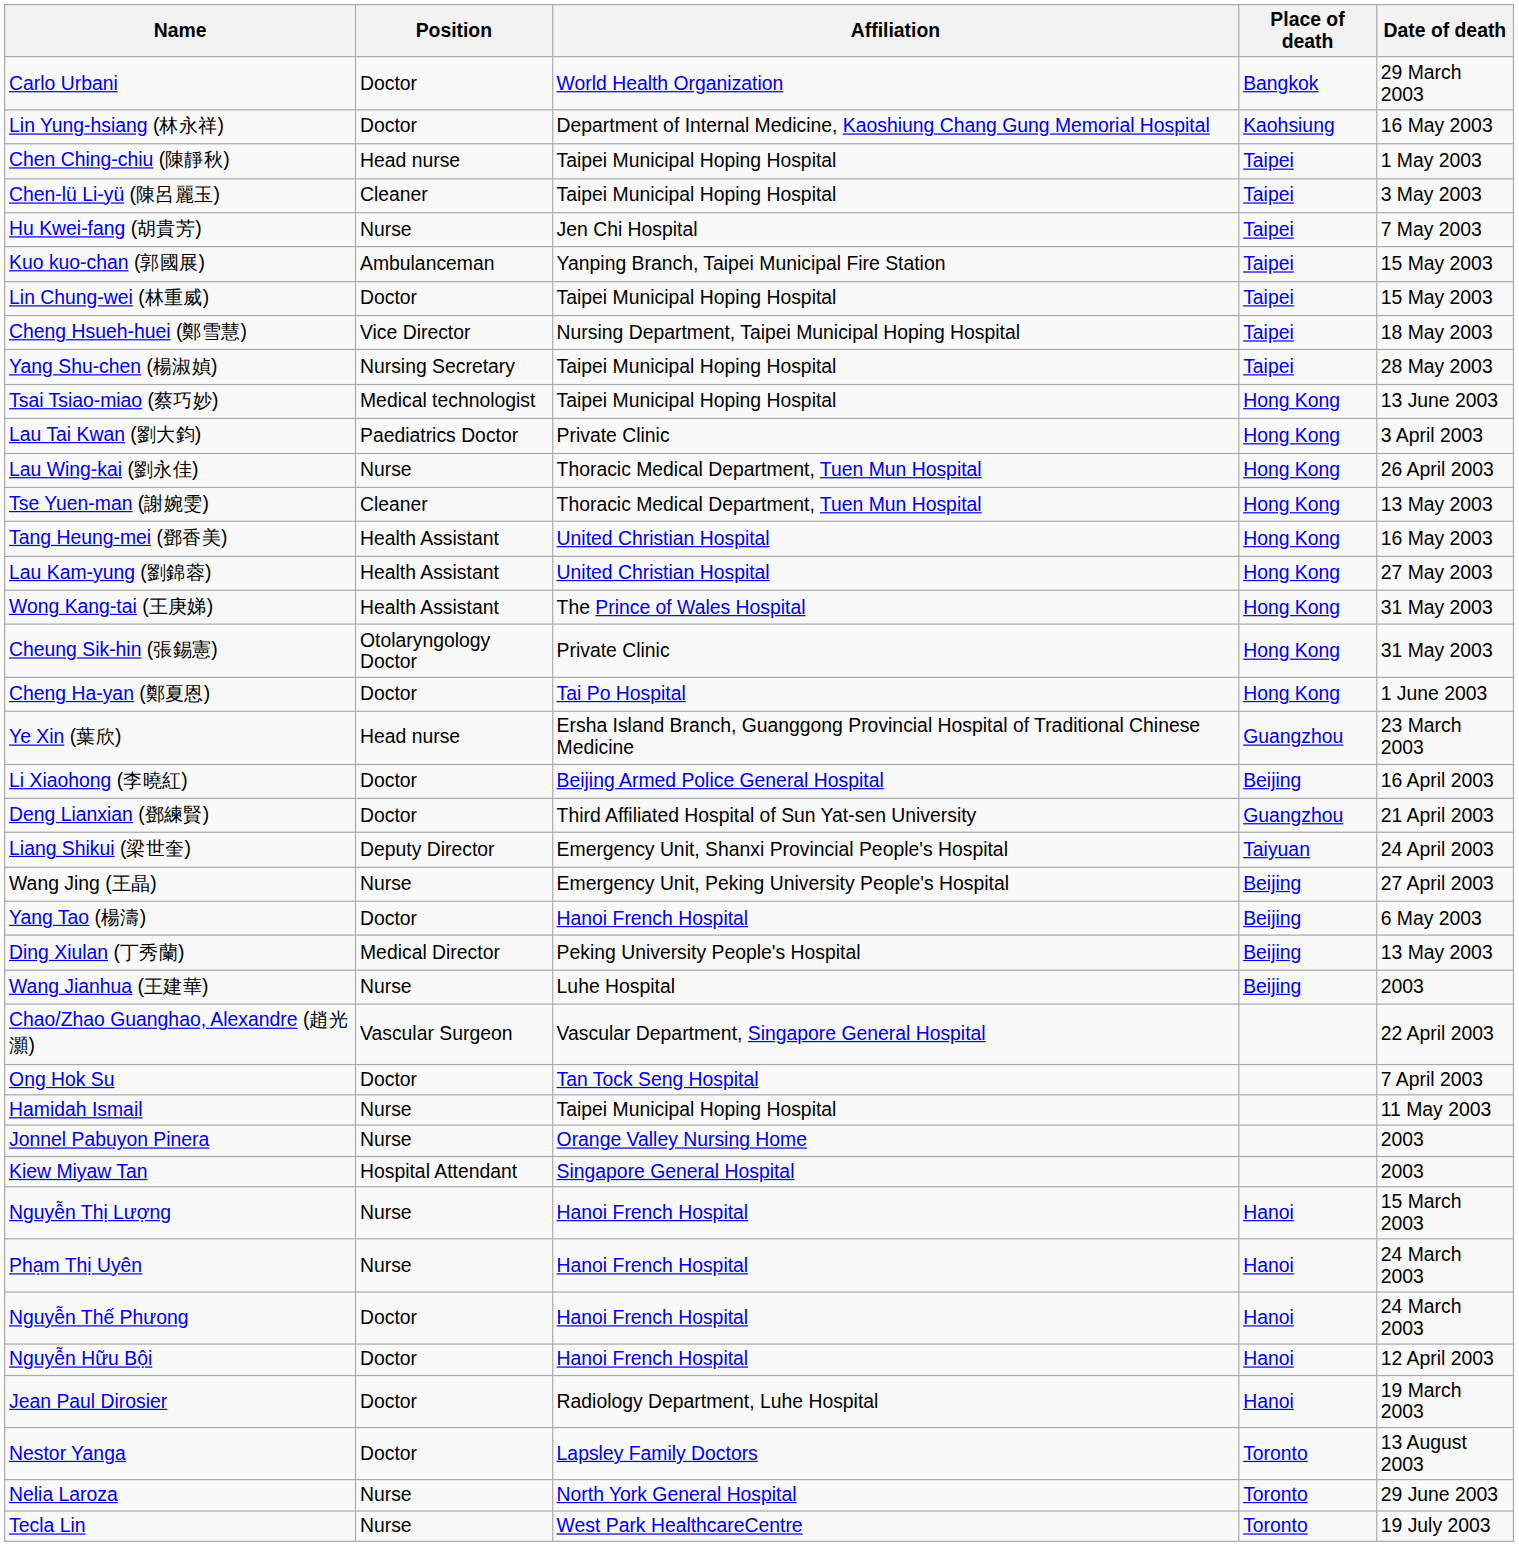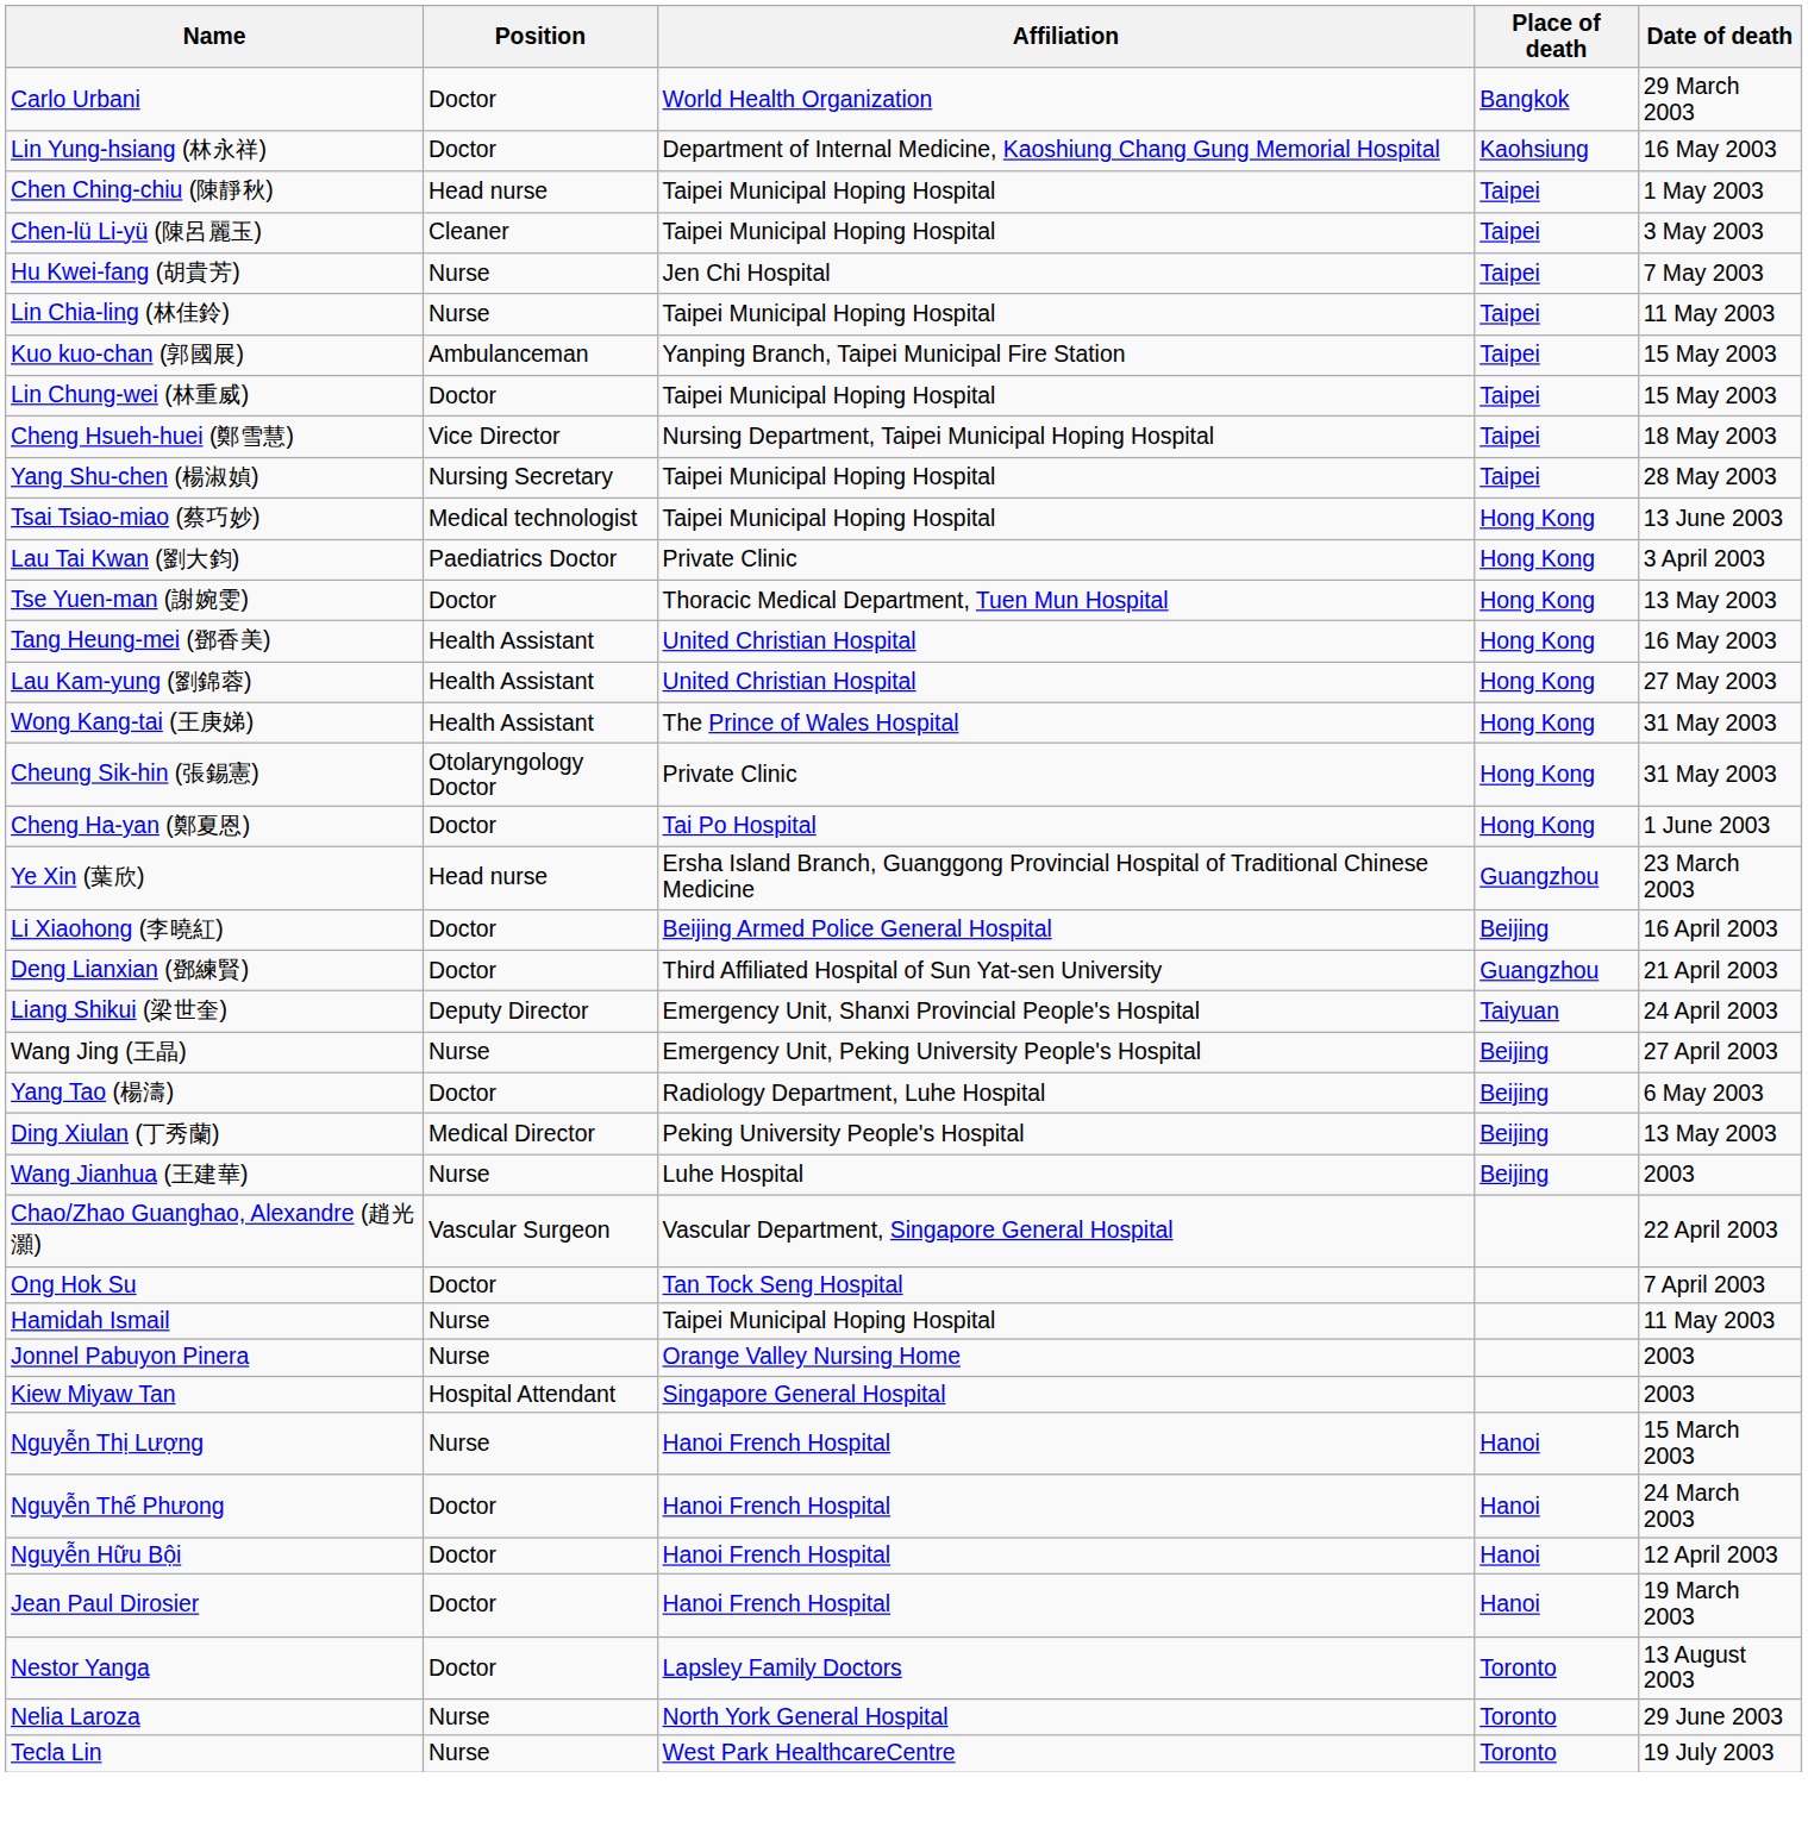+ row: Lin Chia-ling (林佳鈴) | Nurse | Taipei Municipal Hoping Hospital | Taipei | 11 May 2003
- row: Lau Wing-kai (劉永佳) | Nurse | Thoracic Medical Department, Tuen Mun Hospital | Hong Kong | 26 April 2003
Tse Yuen-man (謝婉雯) | Position: Cleaner -> Doctor
Yang Tao (楊濤) | Affiliation: Hanoi French Hospital -> Radiology Department, Luhe Hospital
- row: Phạm Thị Uyên | Nurse | Hanoi French Hospital | Hanoi | 24 March 2003
Jean Paul Dirosier | Affiliation: Radiology Department, Luhe Hospital -> Hanoi French Hospital
